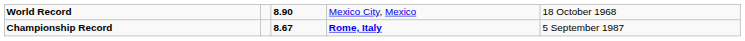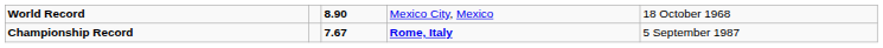Championship Record | column 3: 8.67 -> 7.67
